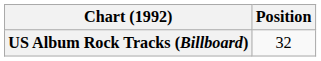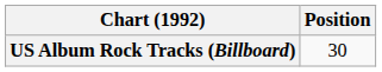US Album Rock Tracks (Billboard) | Position: 32 -> 30
